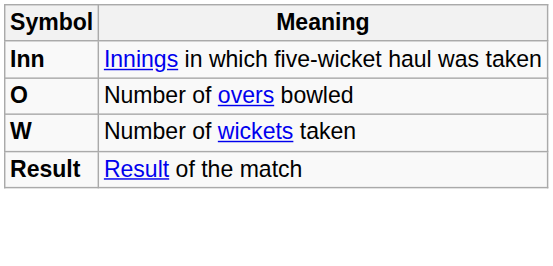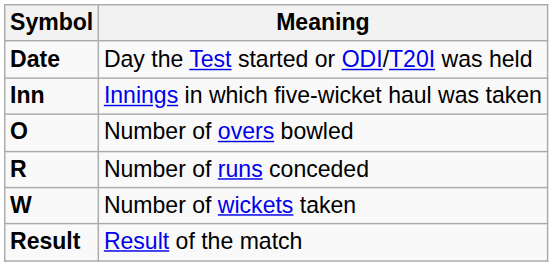+ row: Date | Day the Test started or ODI/T20I was held
+ row: R | Number of runs conceded
